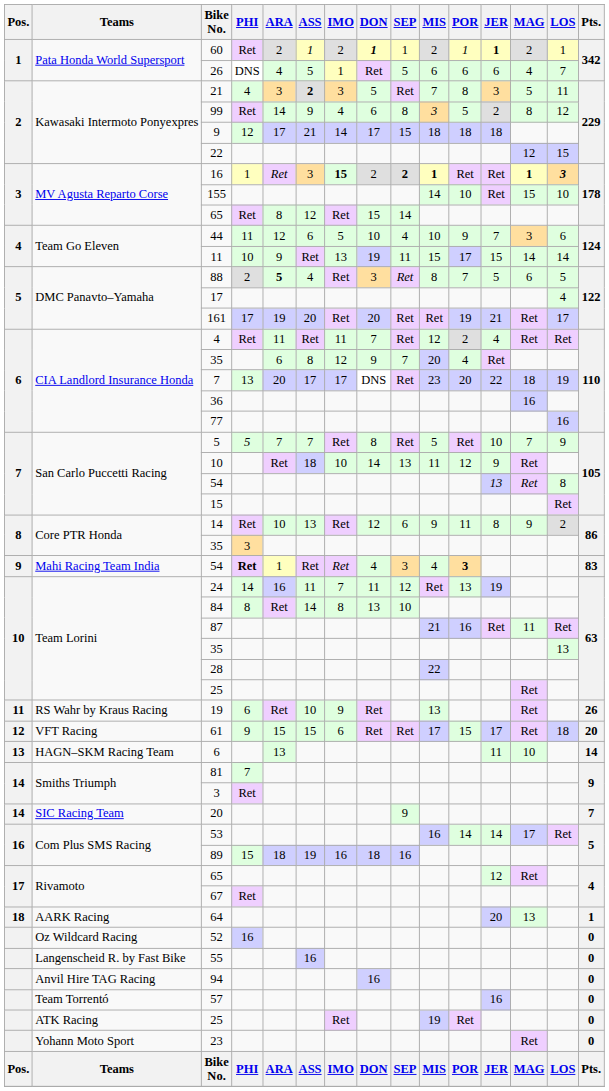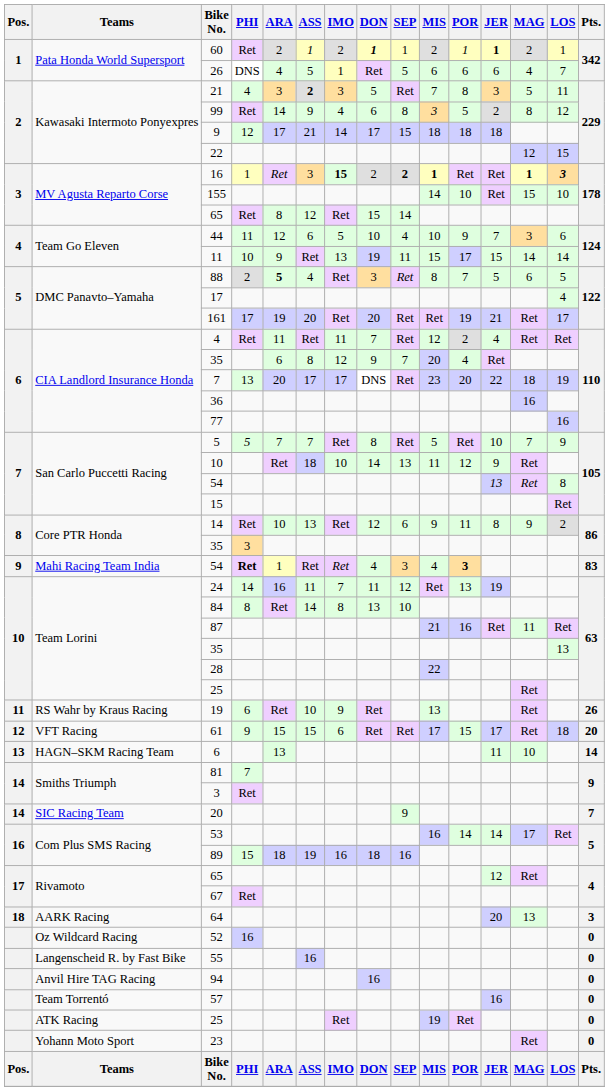64 | Pts.: 1 -> 3
